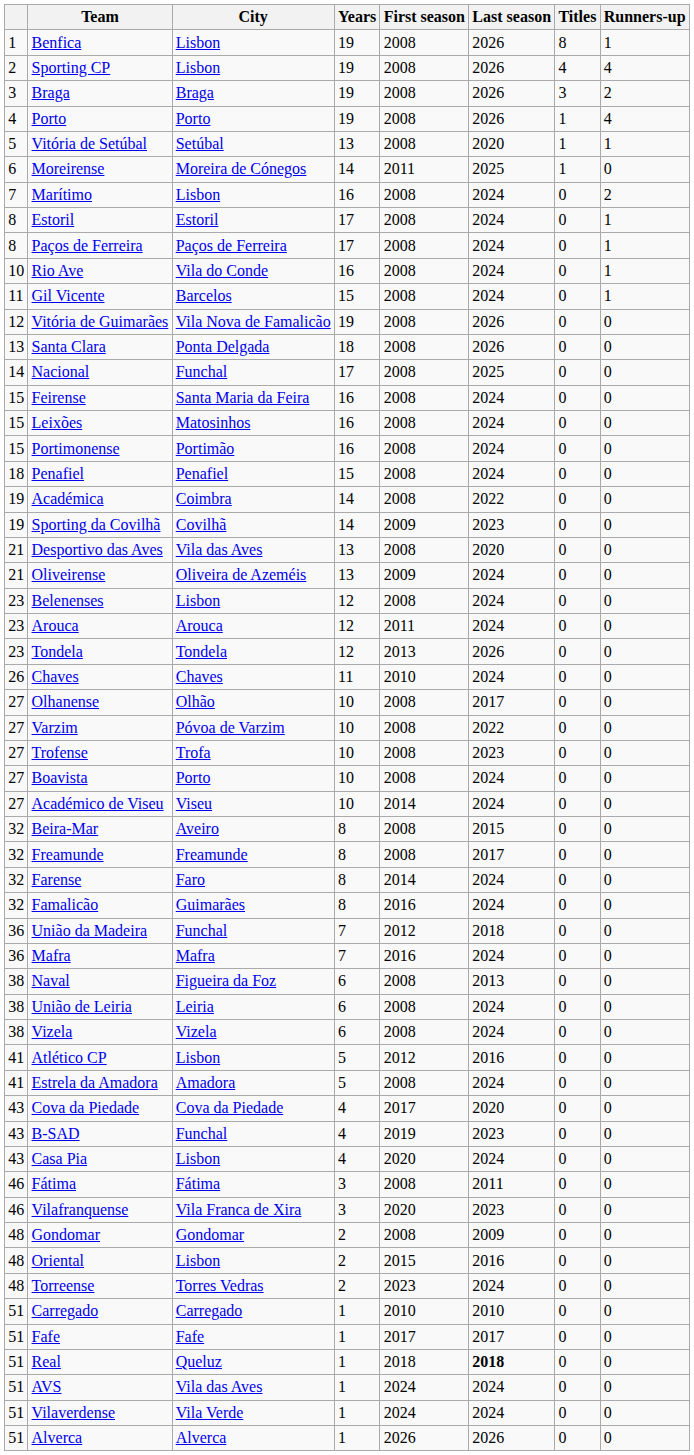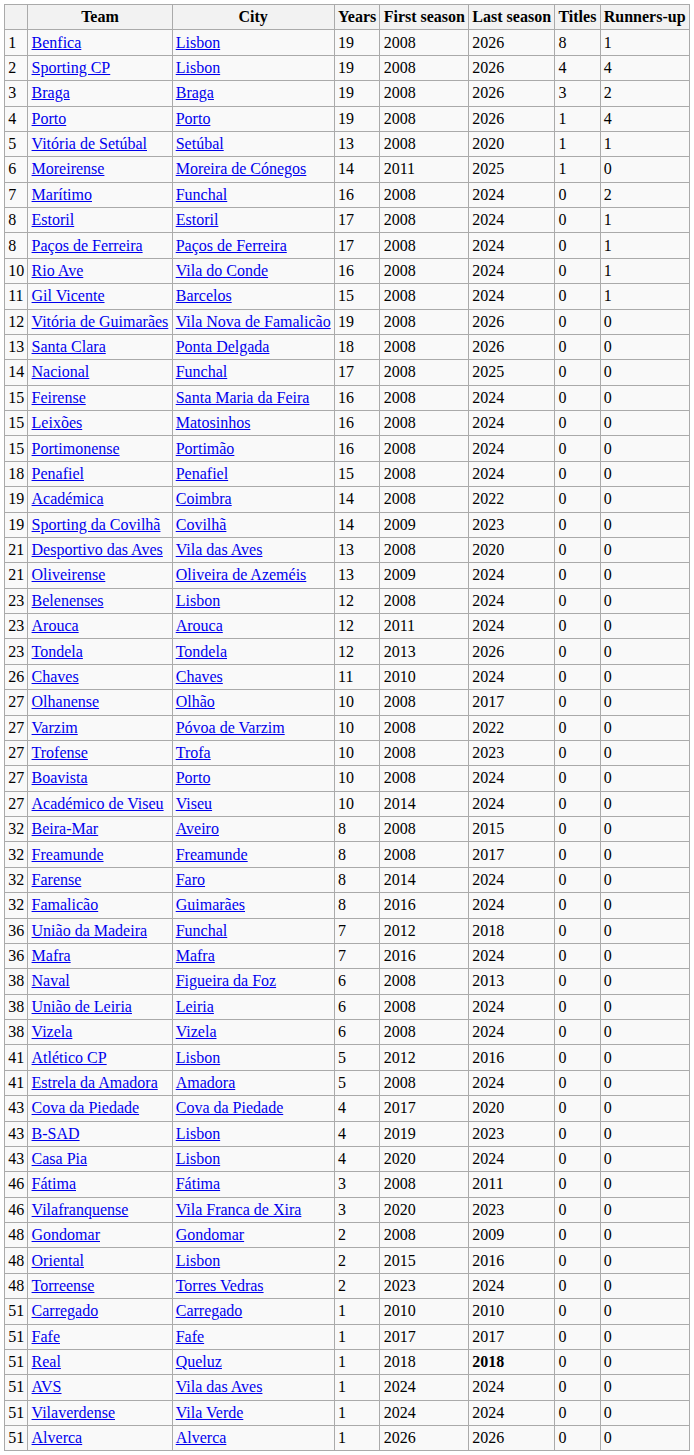Marítimo | City: Lisbon -> Funchal
B-SAD | City: Funchal -> Lisbon
